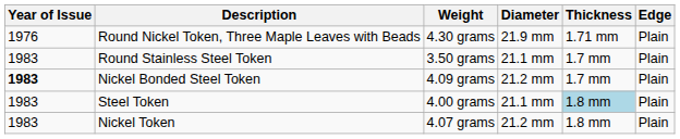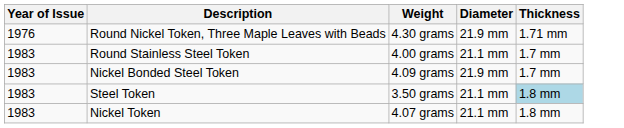- column: Edge | Plain | Plain | Plain | Plain | Plain
Round Stainless Steel Token | Weight: 3.50 grams -> 4.00 grams
Nickel Bonded Steel Token | Year of Issue: bold -> normal
Nickel Bonded Steel Token | Diameter: 21.2 mm -> 21.9 mm
Steel Token | Weight: 4.00 grams -> 3.50 grams
Nickel Token | Diameter: 21.2 mm -> 21.1 mm
